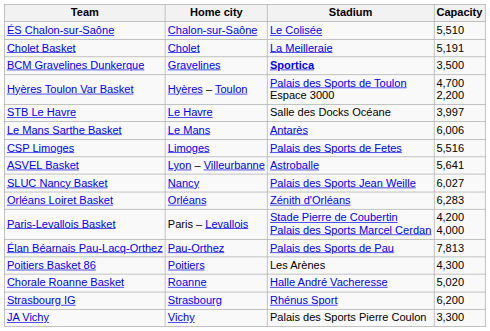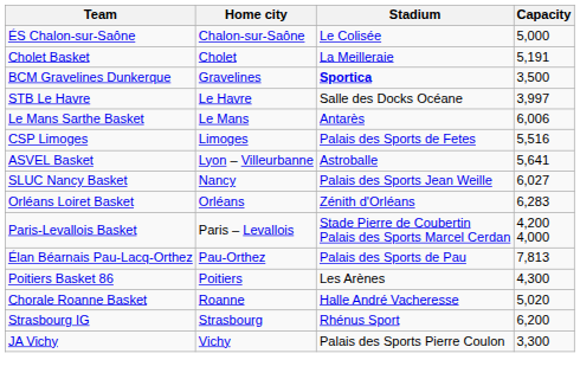ÉS Chalon-sur-Saône | Capacity: 5,510 -> 5,000
- row: Hyères Toulon Var Basket | Hyères – Toulon | Palais des Sports de Toulon Espace 3000 | 4,700 2,200
